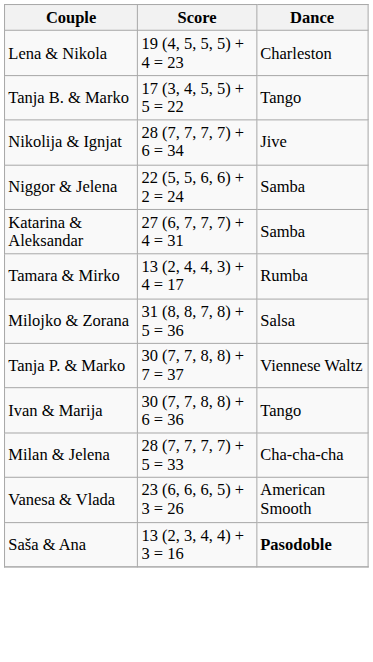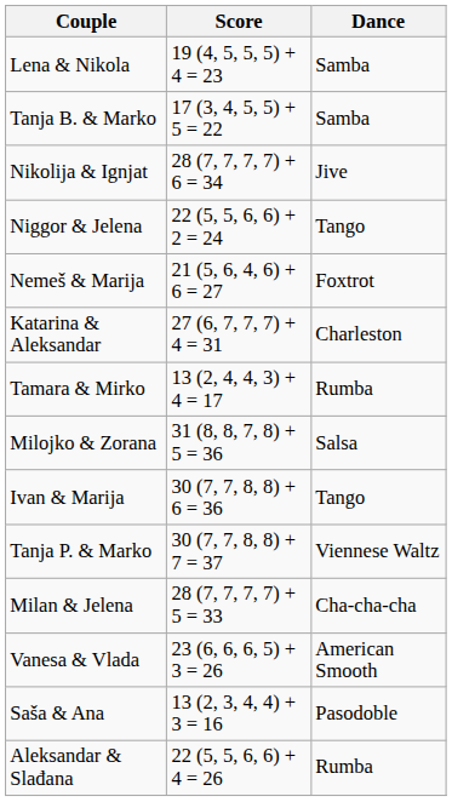Lena & Nikola | Dance: Charleston -> Samba
Tanja B. & Marko | Dance: Tango -> Samba
Niggor & Jelena | Dance: Samba -> Tango
+ row: Nemeš & Marija | 21 (5, 6, 4, 6) + 6 = 27 | Foxtrot
Katarina & Aleksandar | Dance: Samba -> Charleston
rows swapped: Tanja P. & Marko <-> Ivan & Marija
Saša & Ana | Dance: bold -> normal
+ row: Aleksandar & Slađana | 22 (5, 5, 6, 6) + 4 = 26 | Rumba
